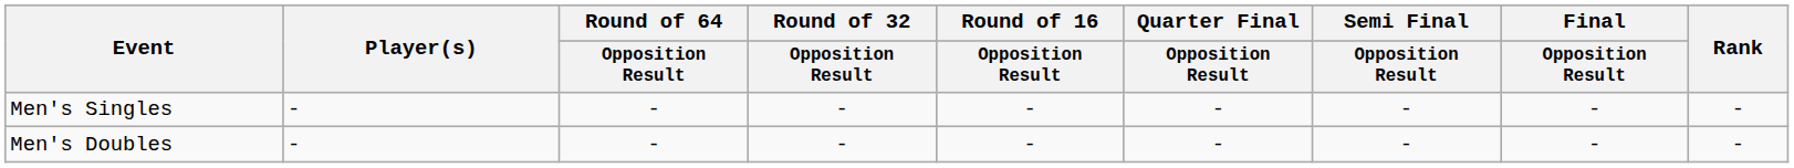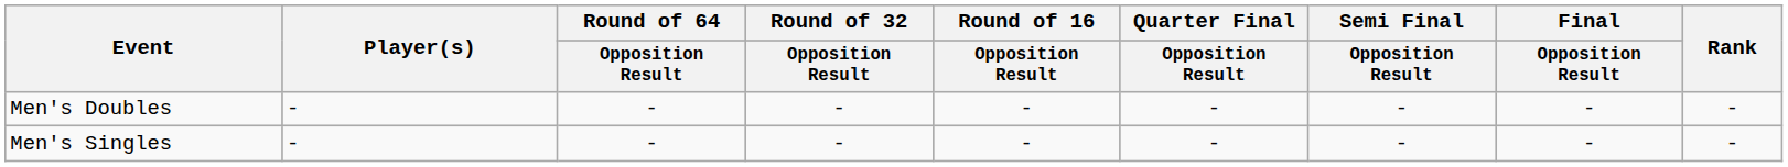rows swapped: Men's Singles <-> Men's Doubles
